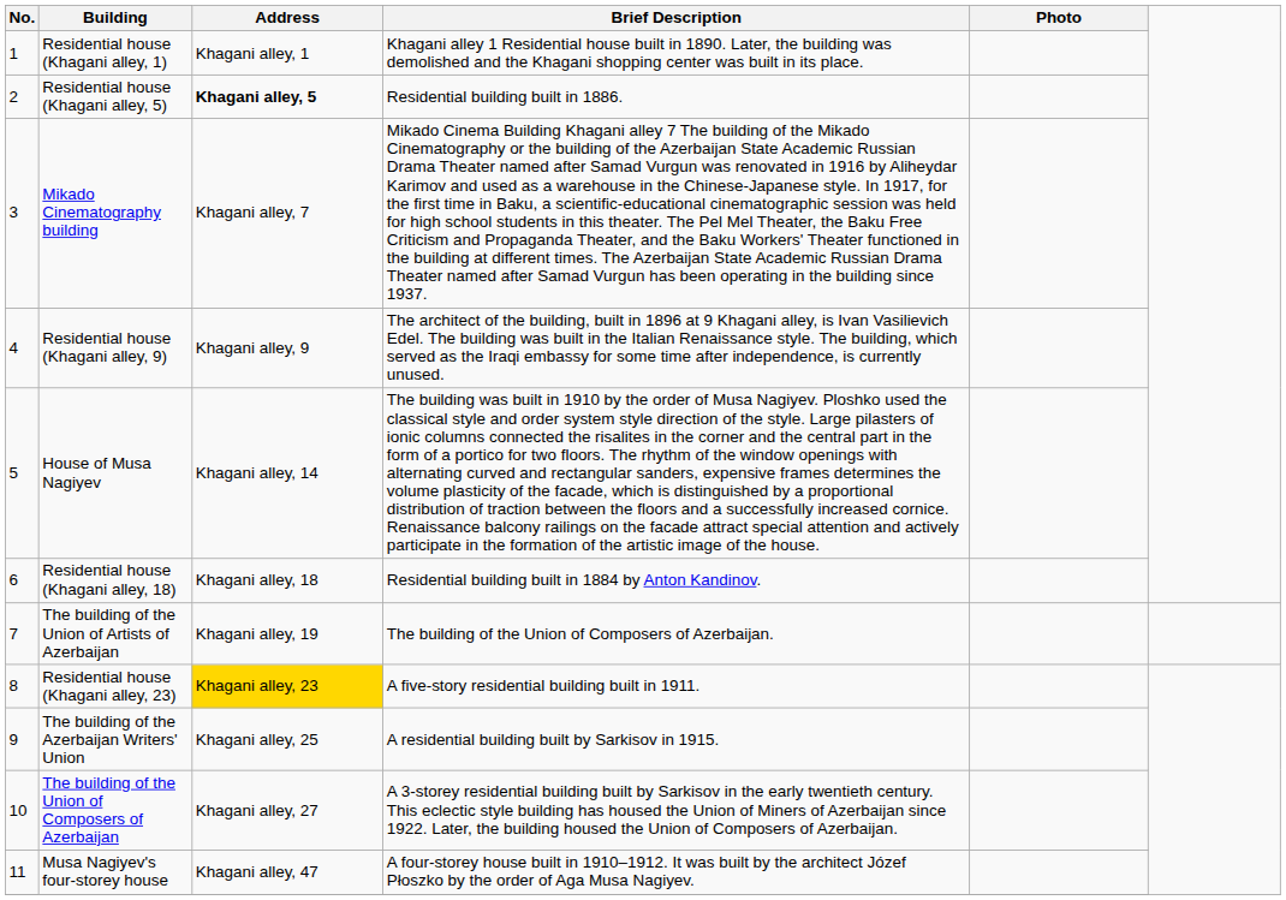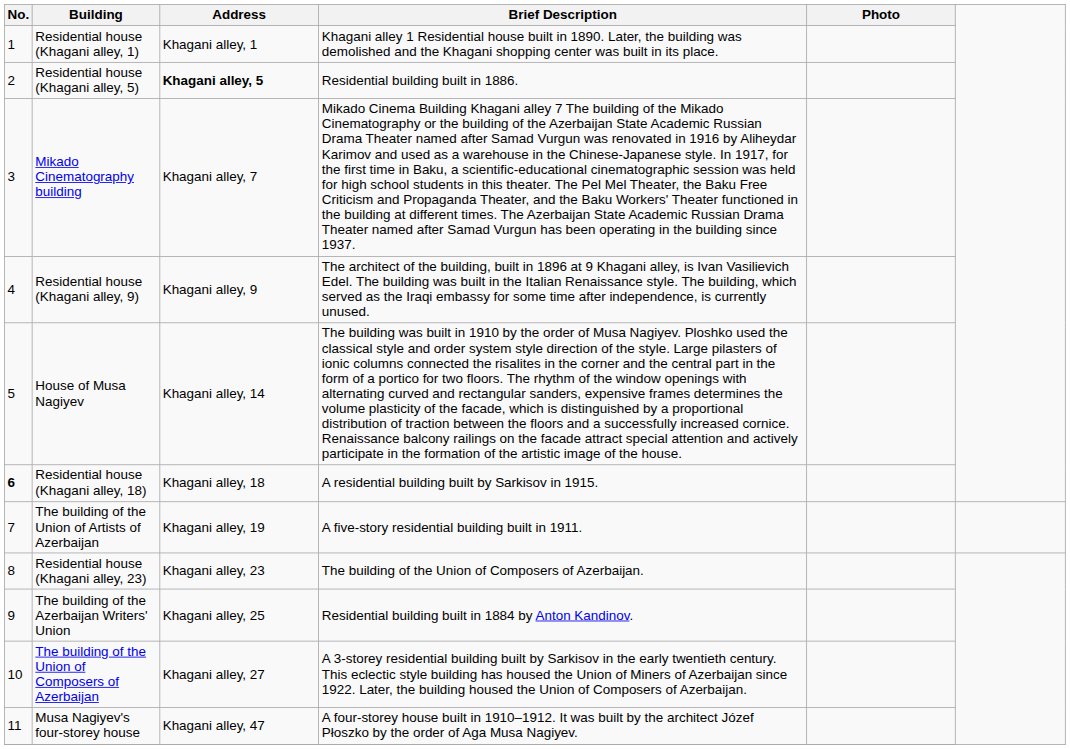Residential house (Khagani alley, 18) | No.: normal -> bold
Residential house (Khagani alley, 18) | Brief Description: Residential building built in 1884 by Anton Kandinov. -> A residential building built by Sarkisov in 1915.
The building of the Union of Artists of Azerbaijan | Brief Description: The building of the Union of Composers of Azerbaijan. -> A five-story residential building built in 1911.
Residential house (Khagani alley, 23) | Address: gold background -> no background
Residential house (Khagani alley, 23) | Brief Description: A five-story residential building built in 1911. -> The building of the Union of Composers of Azerbaijan.
The building of the Azerbaijan Writers' Union | Brief Description: A residential building built by Sarkisov in 1915. -> Residential building built in 1884 by Anton Kandinov.
